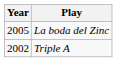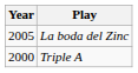Triple A | Year: 2002 -> 2000
